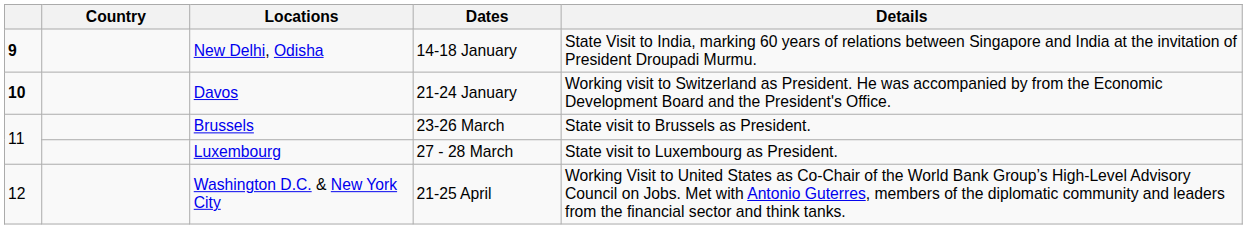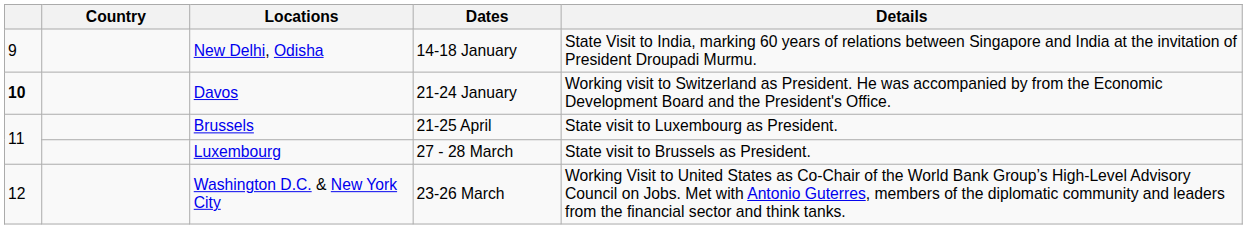New Delhi, Odisha | column 1: bold -> normal
Brussels | Dates: 23-26 March -> 21-25 April
Brussels | Details: State visit to Brussels as President. -> State visit to Luxembourg as President.
Luxembourg | Details: State visit to Luxembourg as President. -> State visit to Brussels as President.
Washington D.C. & New York City | Dates: 21-25 April -> 23-26 March
